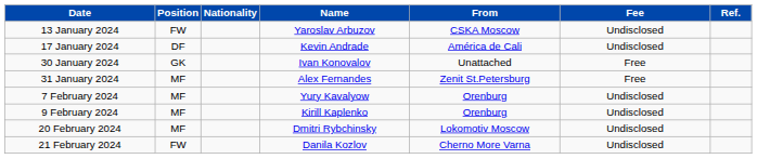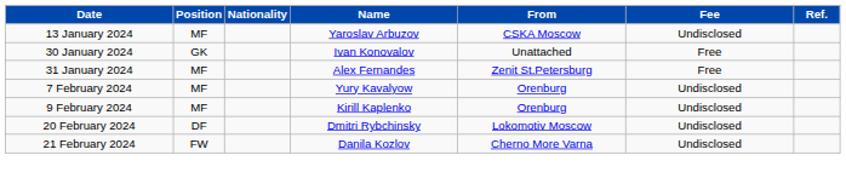13 January 2024 | Position: FW -> MF
- row: 17 January 2024 | DF | Kevin Andrade | América de Cali | Undisclosed
20 February 2024 | Position: MF -> DF
